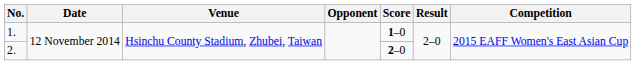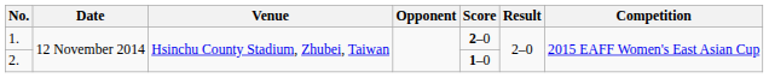1. | Score: 1–0 -> 2–0
2. | Score: 2–0 -> 1–0
